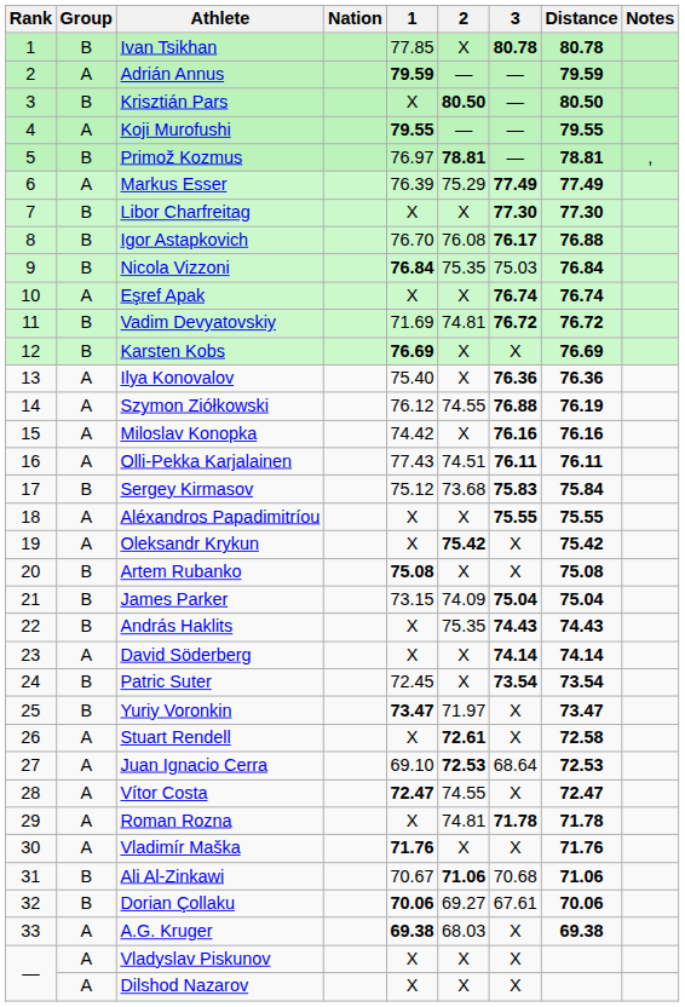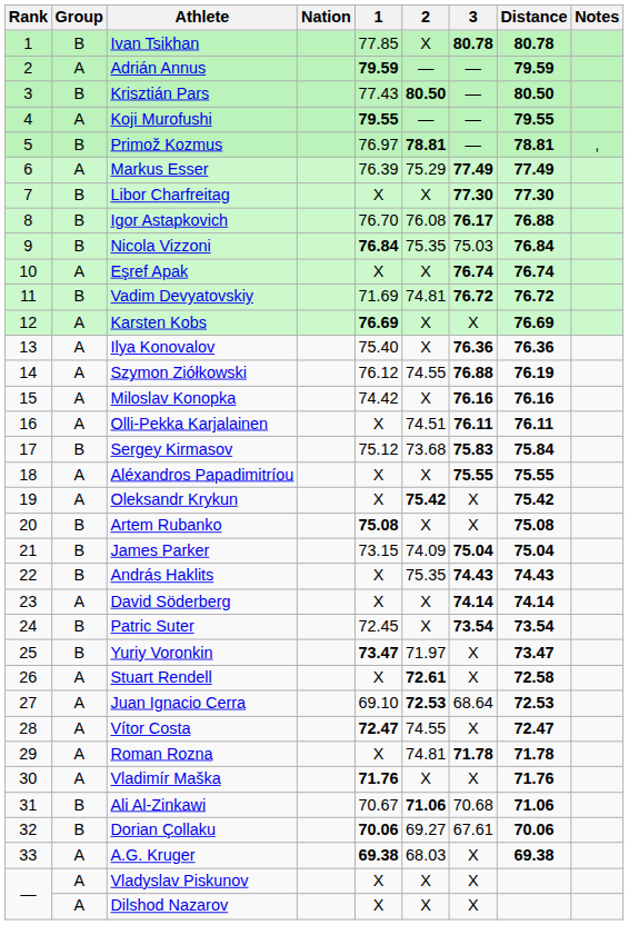Krisztián Pars | 1: X -> 77.43
Karsten Kobs | Group: B -> A
Olli-Pekka Karjalainen | 1: 77.43 -> X
